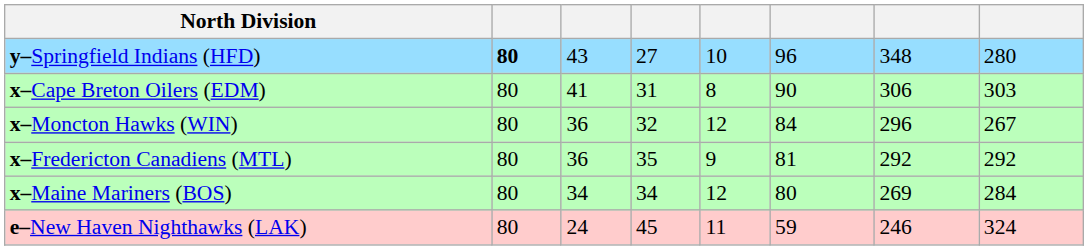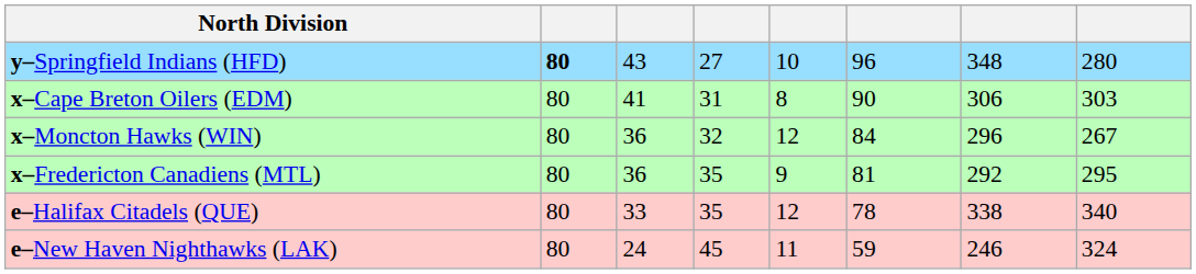x–Fredericton Canadiens (MTL) | column 8: 292 -> 295
- row: x–Maine Mariners (BOS) | 80 | 34 | 34 | 12 | 80 | 269 | 284
+ row: e–Halifax Citadels (QUE) | 80 | 33 | 35 | 12 | 78 | 338 | 340
